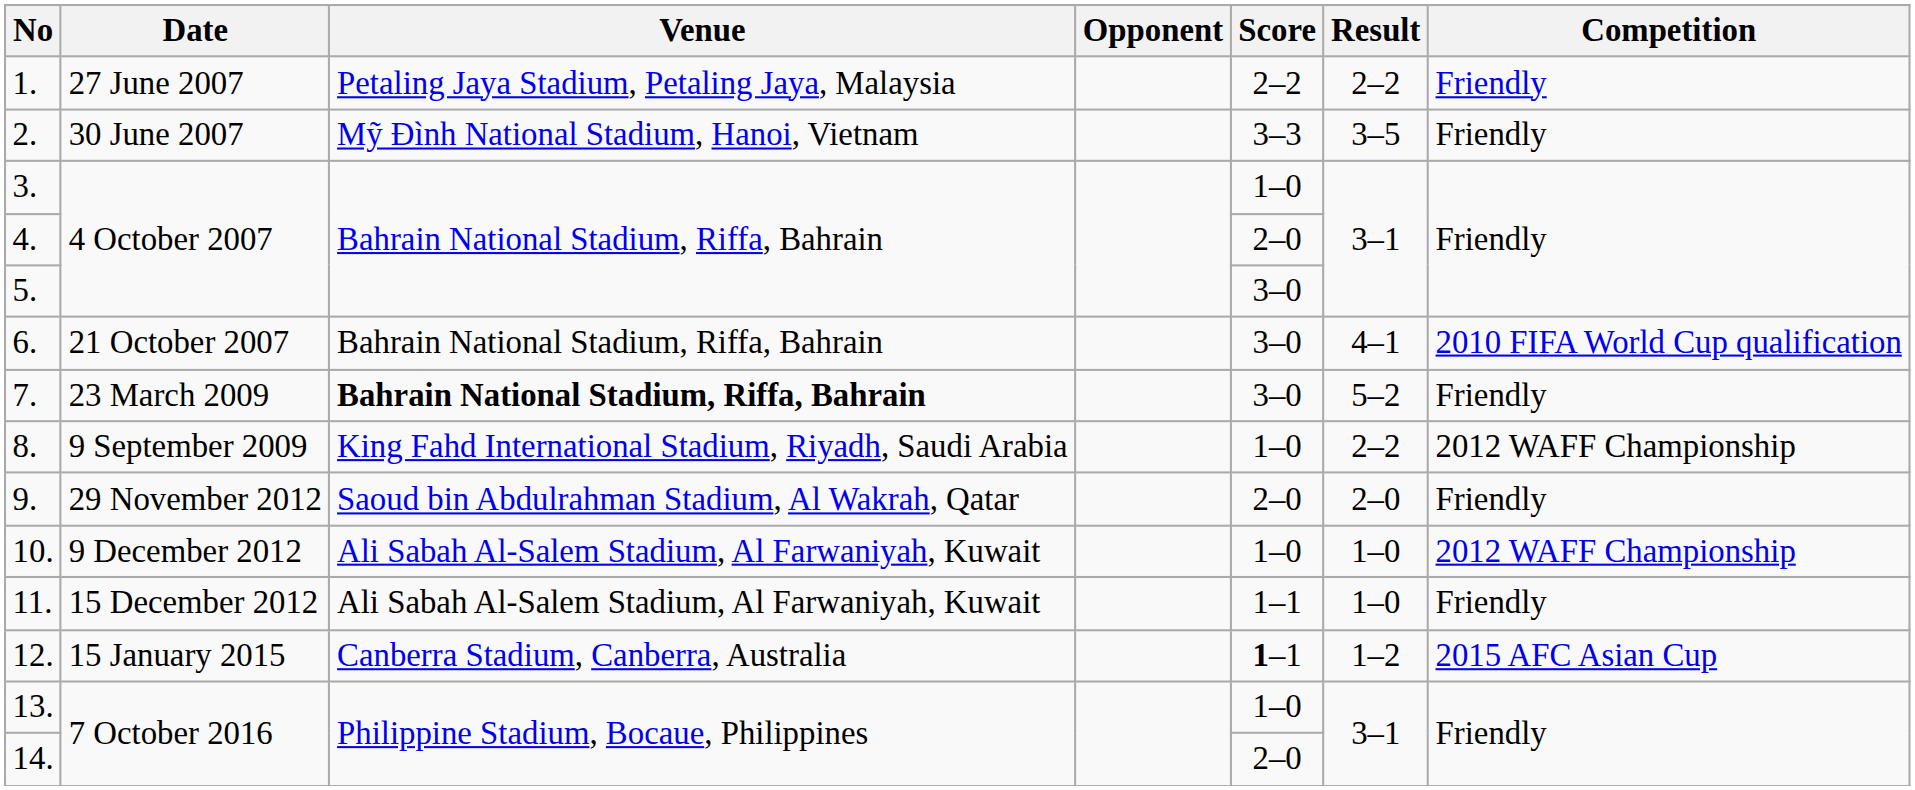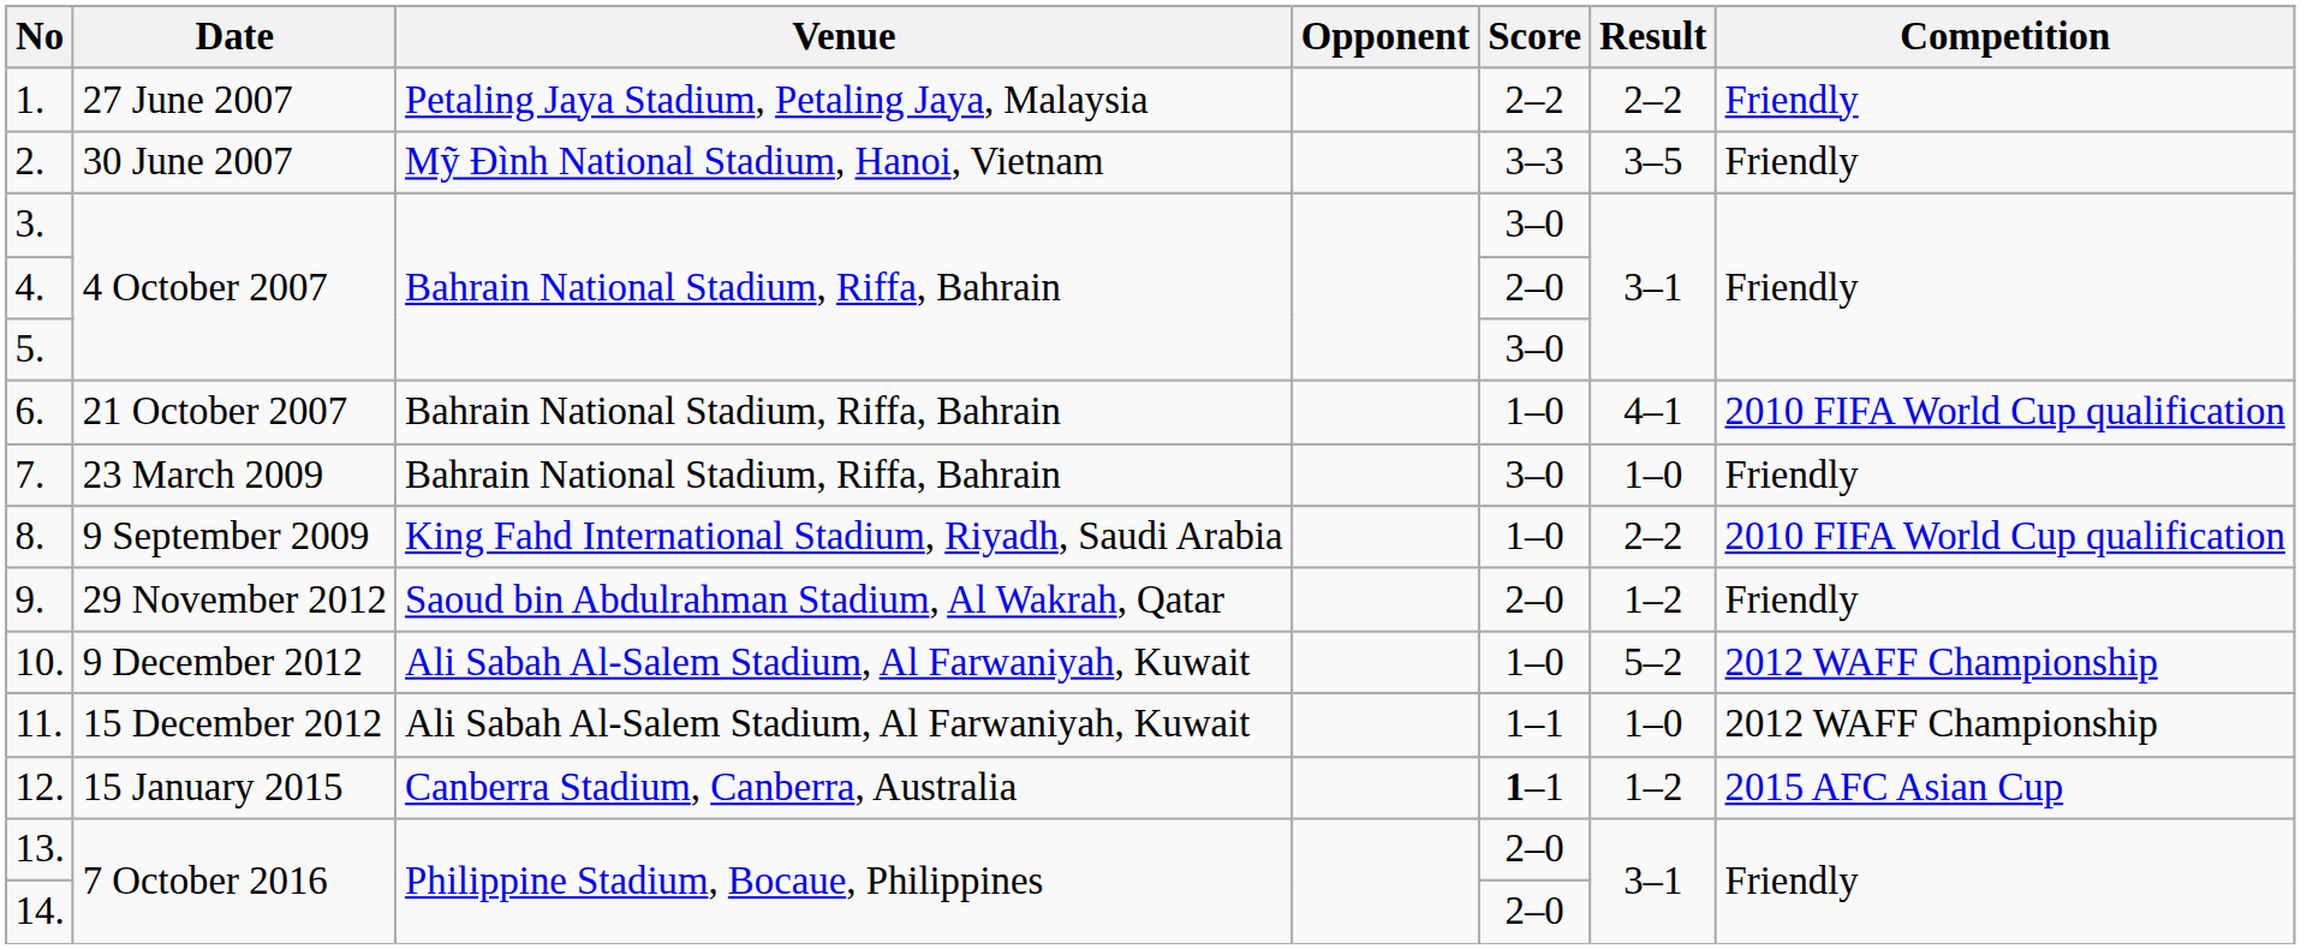3. | Score: 1–0 -> 3–0
6. | Score: 3–0 -> 1–0
7. | Venue: bold -> normal
7. | Result: 5–2 -> 1–0
8. | Competition: 2012 WAFF Championship -> 2010 FIFA World Cup qualification
9. | Result: 2–0 -> 1–2
10. | Result: 1–0 -> 5–2
11. | Competition: Friendly -> 2012 WAFF Championship
13. | Score: 1–0 -> 2–0
